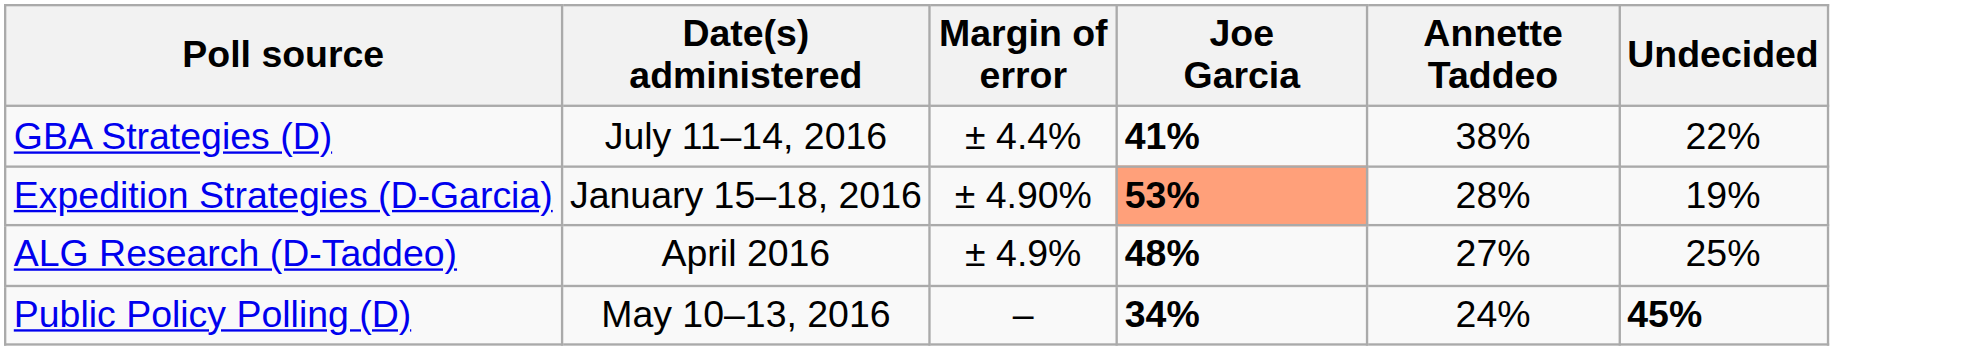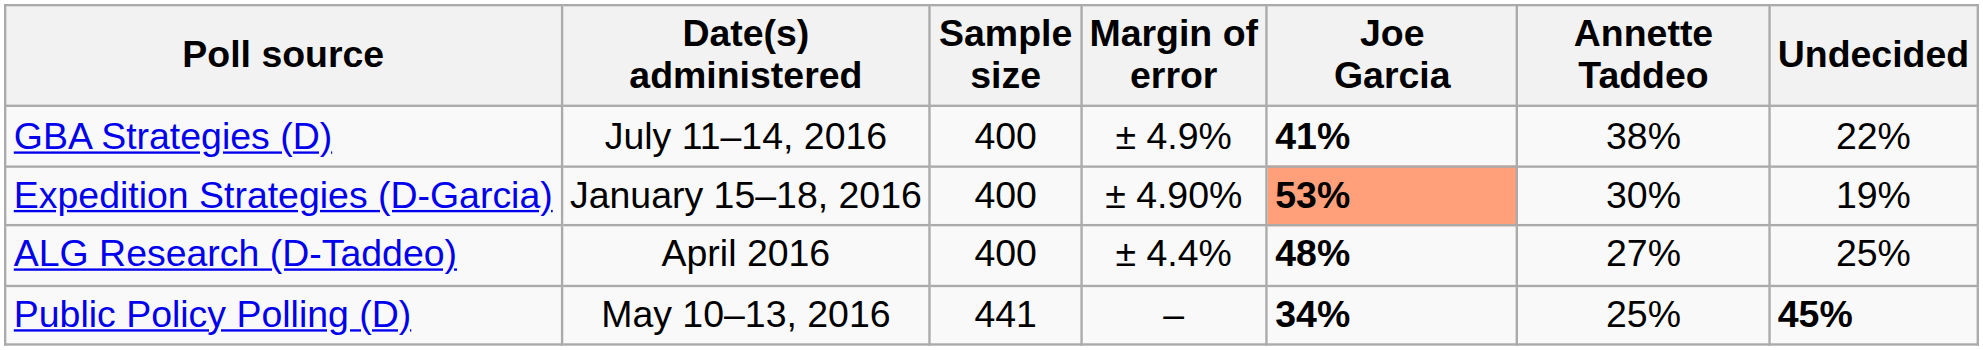+ column: Sample size | 400 | 400 | 400 | 441
GBA Strategies (D) | Margin of error: ± 4.4% -> ± 4.9%
Expedition Strategies (D-Garcia) | Annette Taddeo: 28% -> 30%
ALG Research (D-Taddeo) | Margin of error: ± 4.9% -> ± 4.4%
Public Policy Polling (D) | Annette Taddeo: 24% -> 25%
